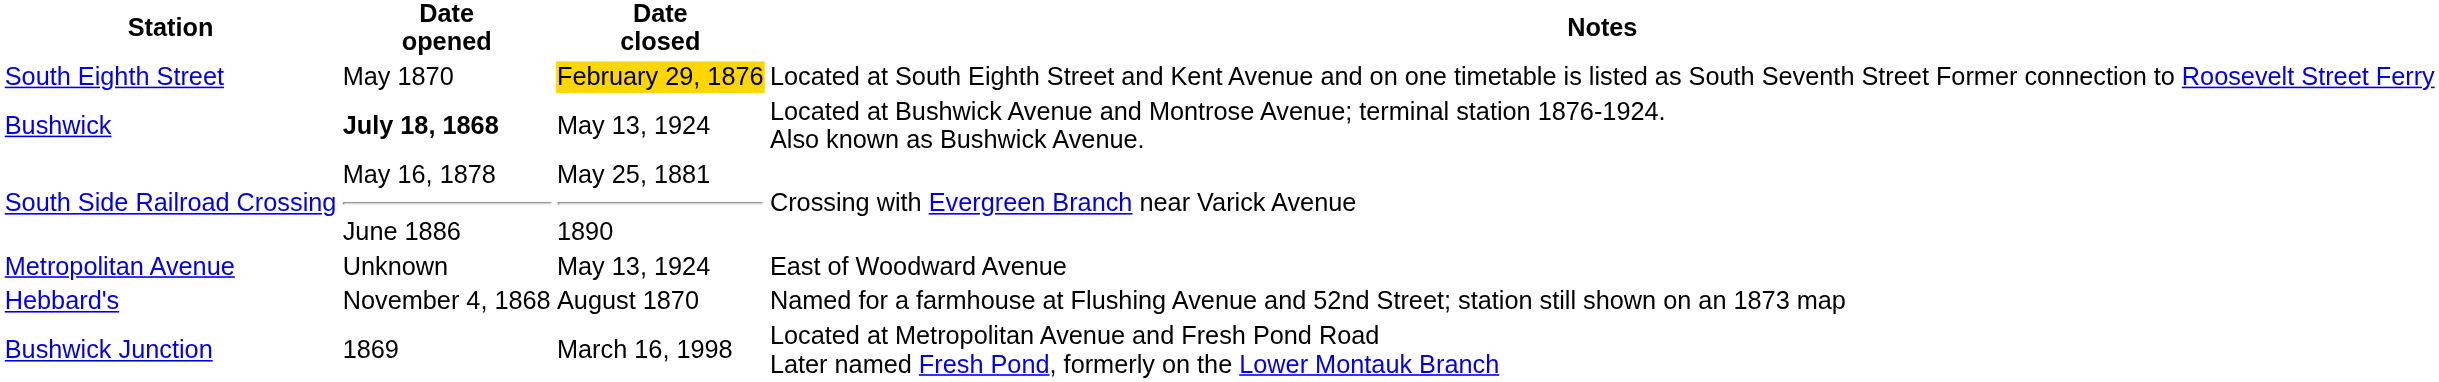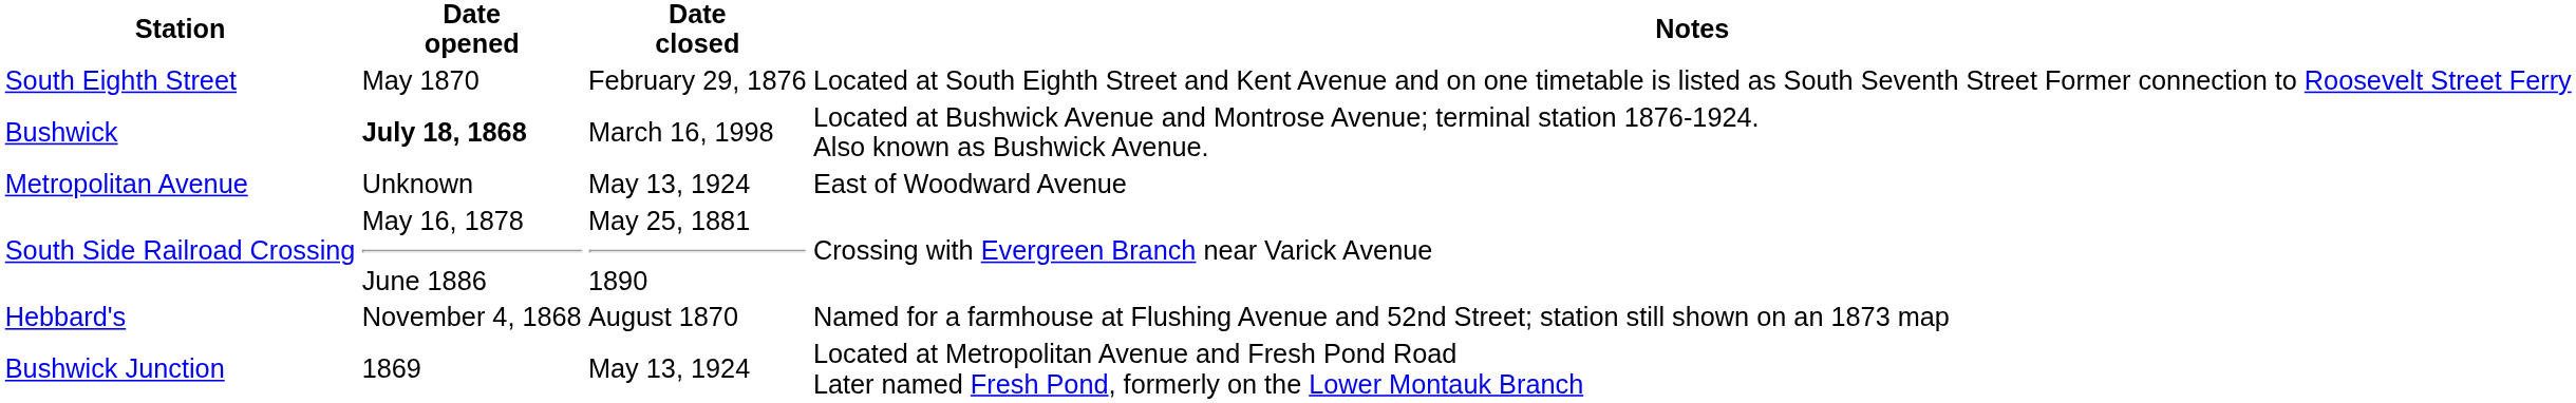South Eighth Street | Date closed: gold background -> no background
Bushwick | Date closed: May 13, 1924 -> March 16, 1998
rows swapped: South Side Railroad Crossing <-> Metropolitan Avenue
Bushwick Junction | Date closed: March 16, 1998 -> May 13, 1924
